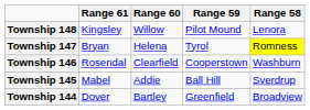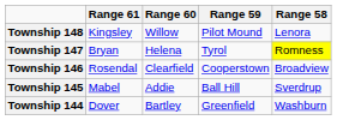Township 146 | Range 58: Washburn -> Broadview
Township 144 | Range 58: Broadview -> Washburn
